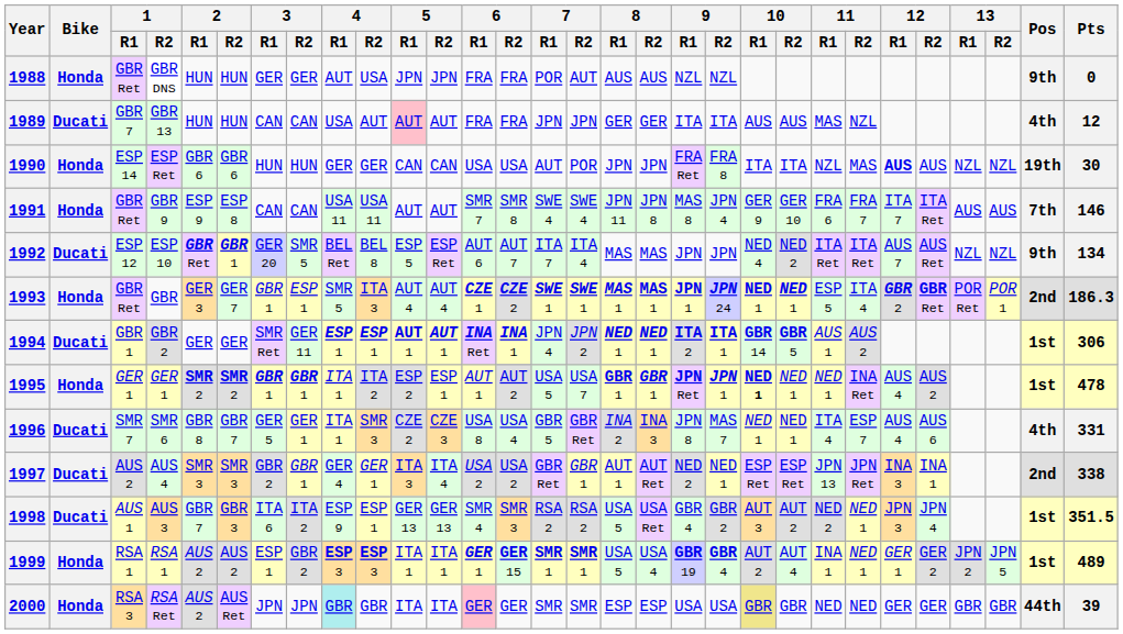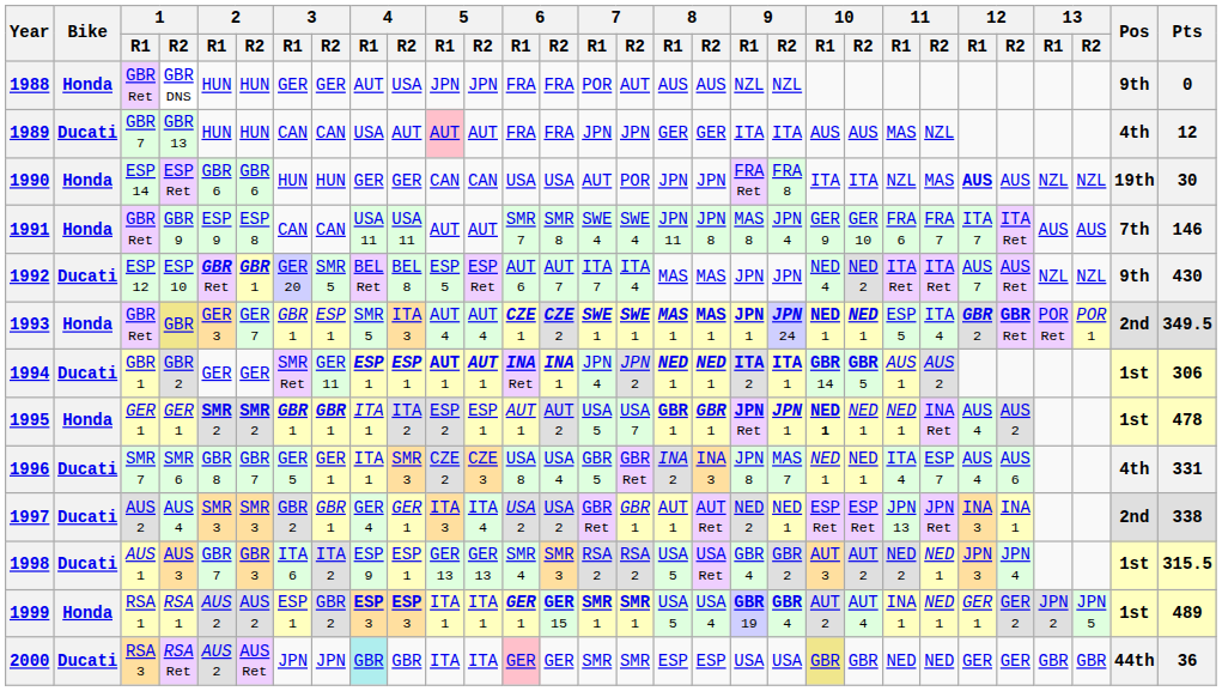1992 | Pts: 134 -> 430
1993 | 1 / R2: no background -> khaki background
1993 | Pts: 186.3 -> 349.5
1998 | Pts: 351.5 -> 315.5
2000 | Bike: Honda -> Ducati
2000 | Pts: 39 -> 36
